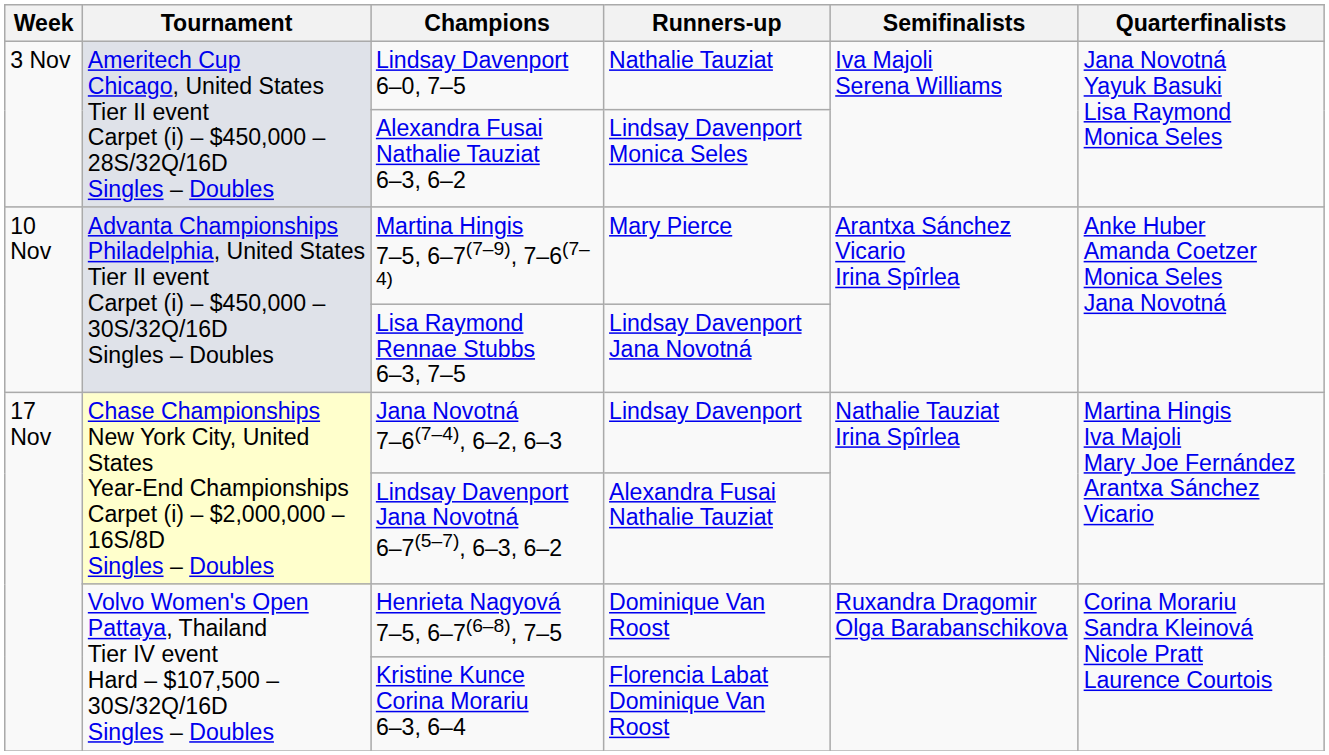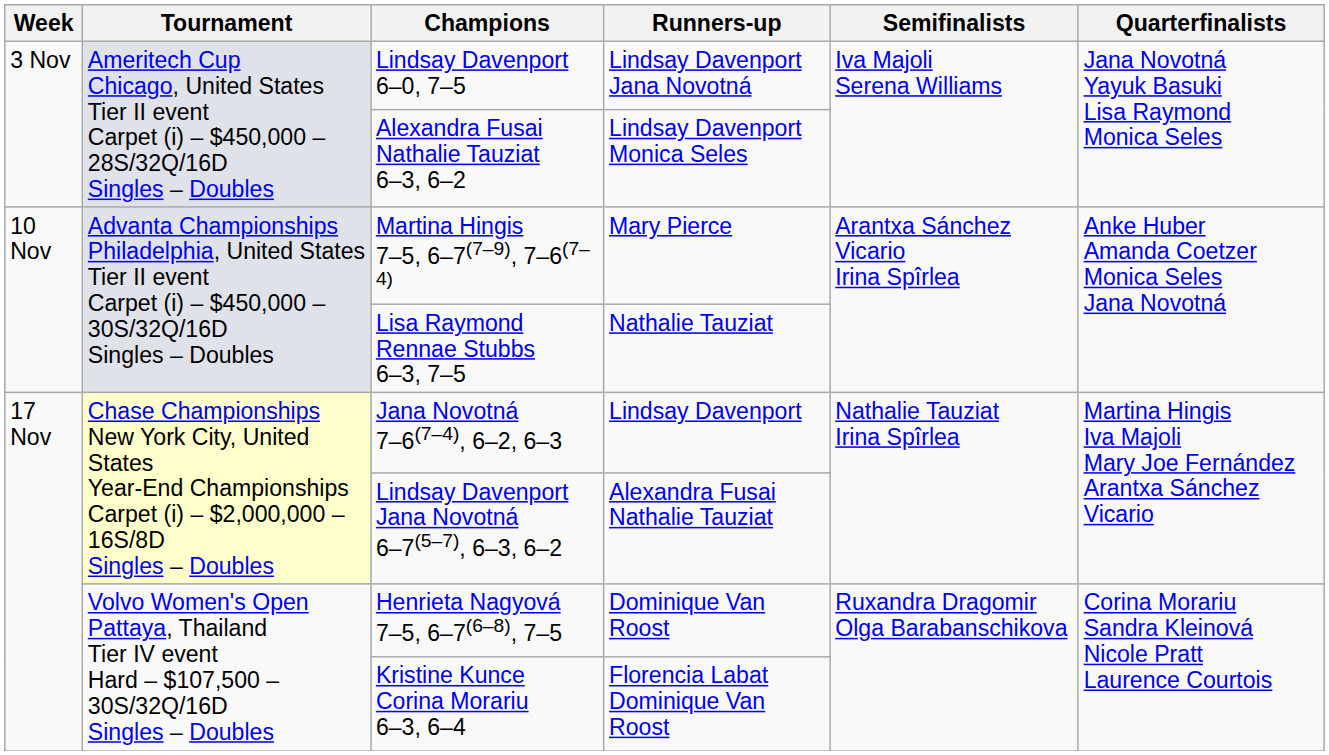Lindsay Davenport 6–0, 7–5 | Runners-up: Nathalie Tauziat -> Lindsay Davenport Jana Novotná
Lisa Raymond Rennae Stubbs 6–3, 7–5 | Runners-up: Lindsay Davenport Jana Novotná -> Nathalie Tauziat
